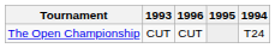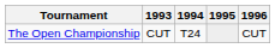columns swapped: 1994 <-> 1996
